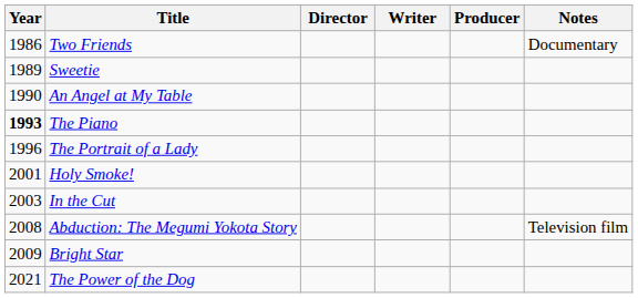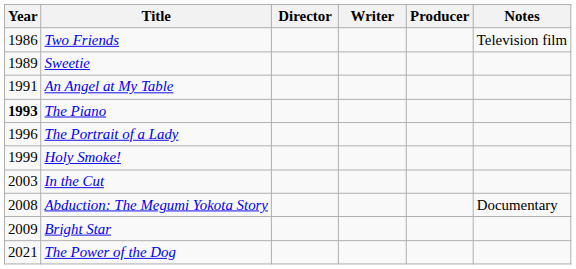Two Friends | Notes: Documentary -> Television film
An Angel at My Table | Year: 1990 -> 1991
Holy Smoke! | Year: 2001 -> 1999
Abduction: The Megumi Yokota Story | Notes: Television film -> Documentary
